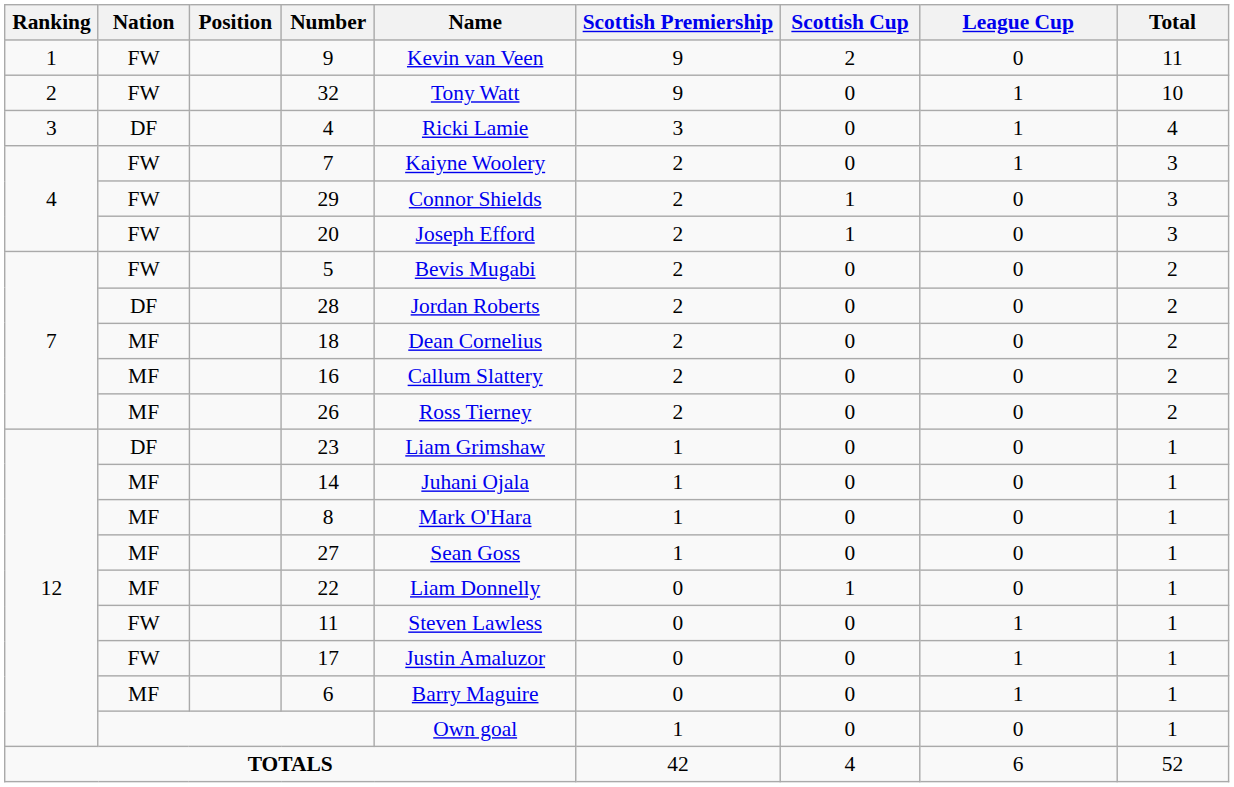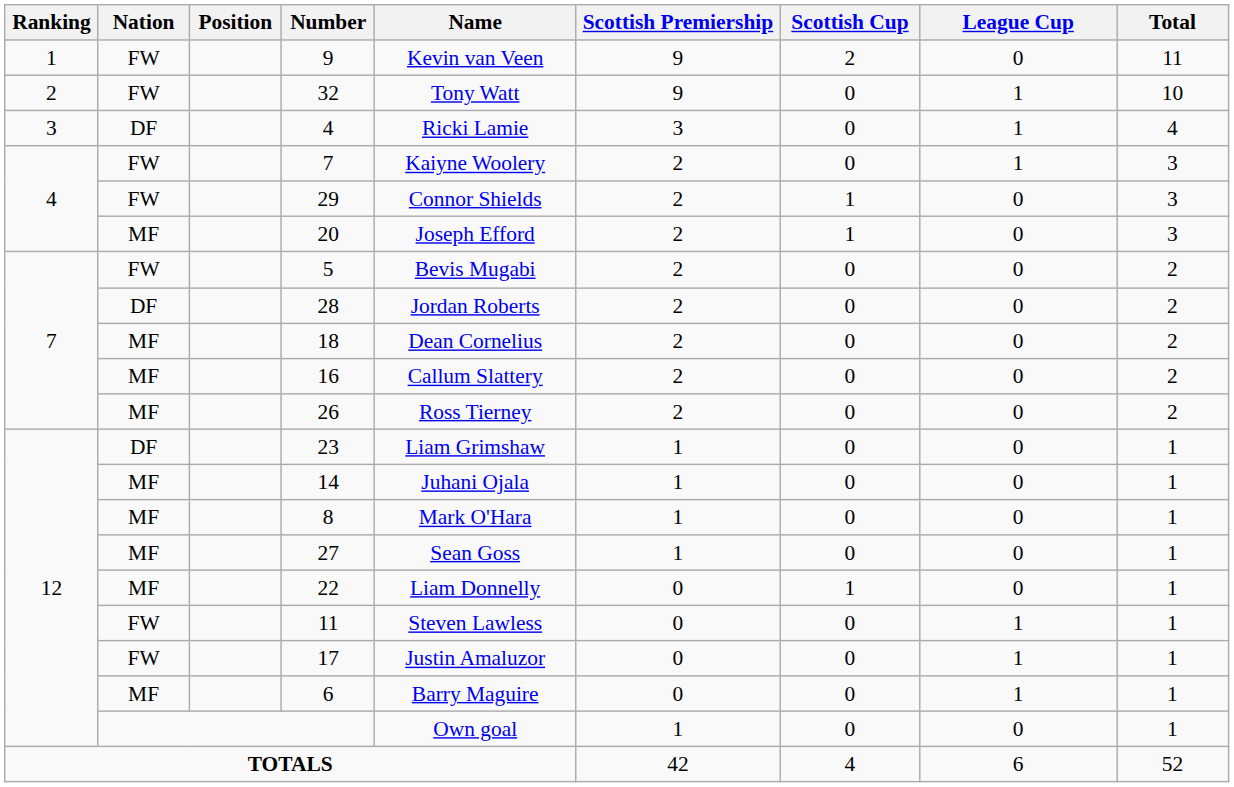20 | Nation: FW -> MF
